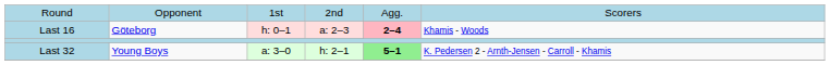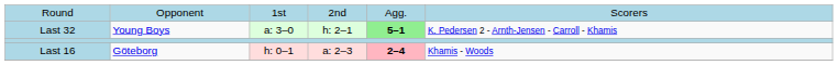rows swapped: Last 32 <-> Last 16
